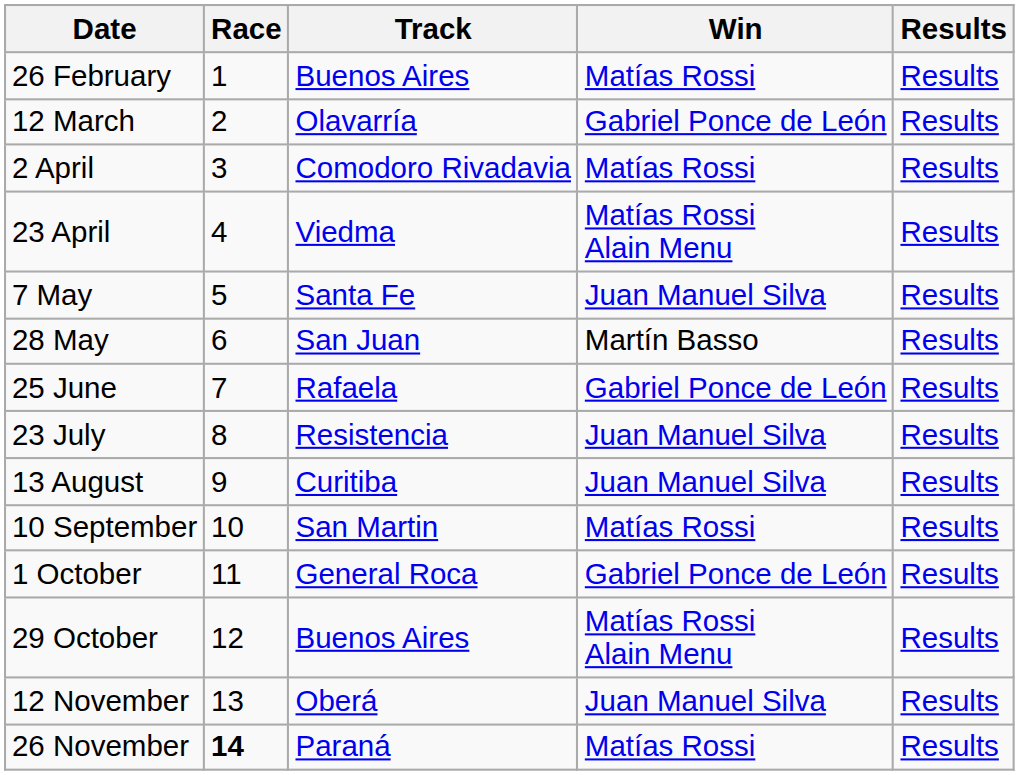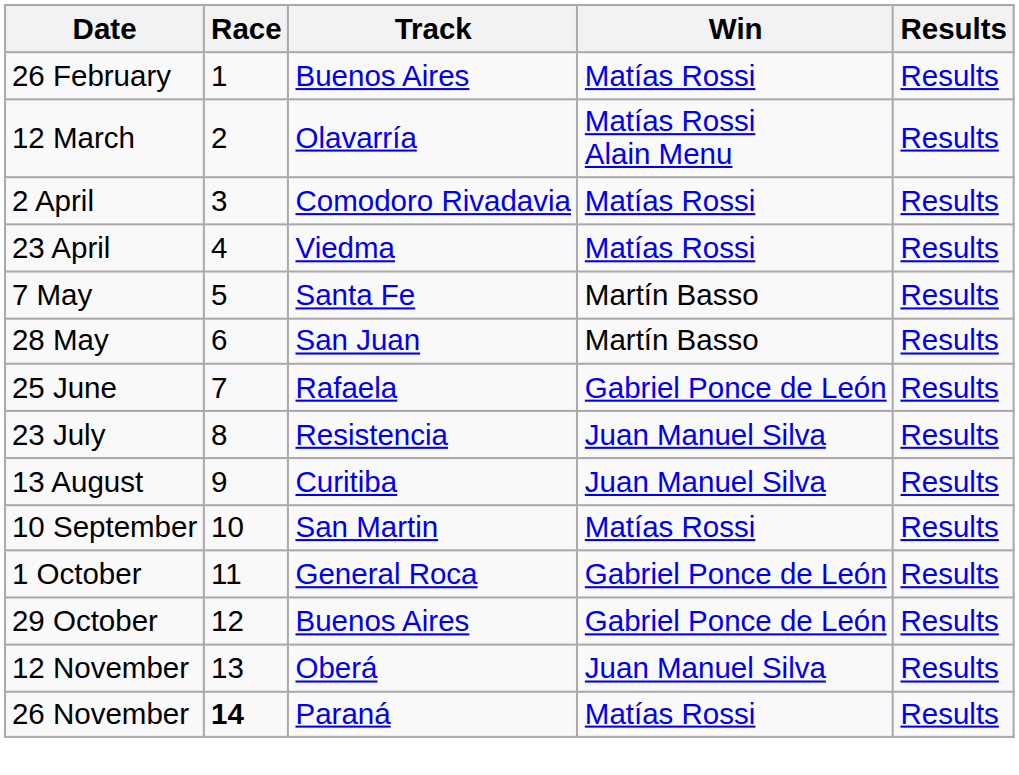12 March | Win: Gabriel Ponce de León -> Matías Rossi Alain Menu
23 April | Win: Matías Rossi Alain Menu -> Matías Rossi
7 May | Win: Juan Manuel Silva -> Martín Basso
29 October | Win: Matías Rossi Alain Menu -> Gabriel Ponce de León
